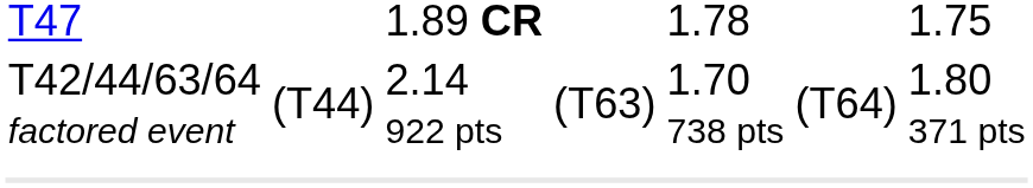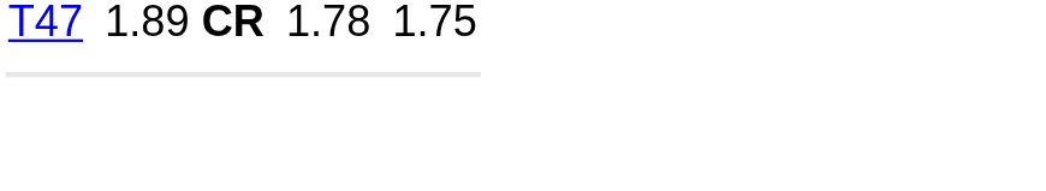- row: T42/44/63/64 factored event | (T44) | 2.14 922 pts | (T63) | 1.70 738 pts | (T64) | 1.80 371 pts
